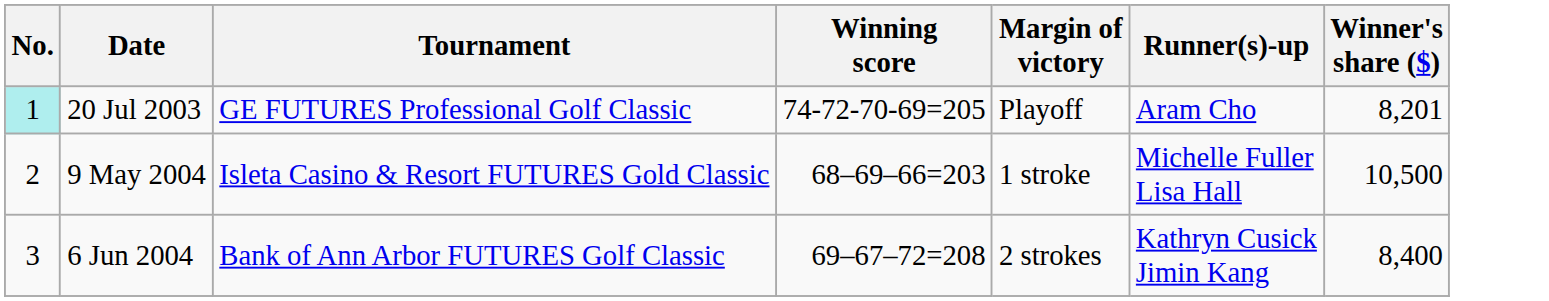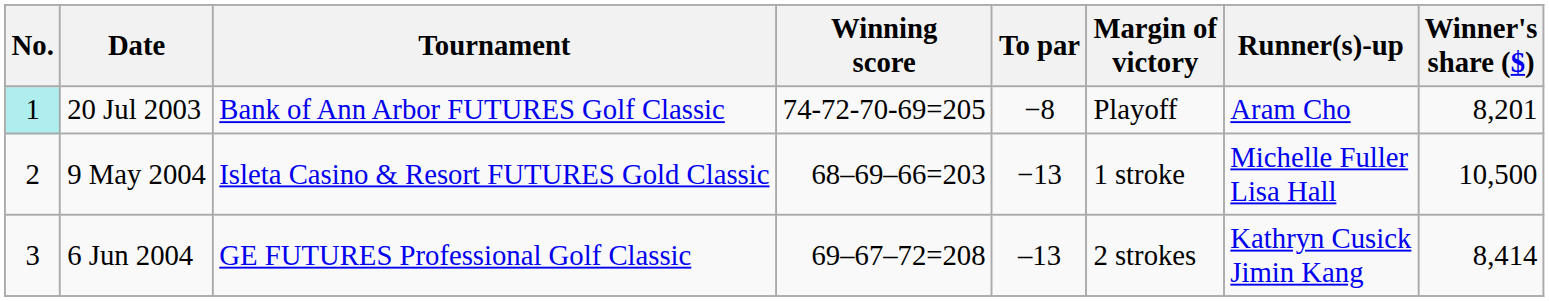+ column: To par | −8 | −13 | –13
20 Jul 2003 | Tournament: GE FUTURES Professional Golf Classic -> Bank of Ann Arbor FUTURES Golf Classic
6 Jun 2004 | Tournament: Bank of Ann Arbor FUTURES Golf Classic -> GE FUTURES Professional Golf Classic
6 Jun 2004 | Winner's share ($): 8,400 -> 8,414
